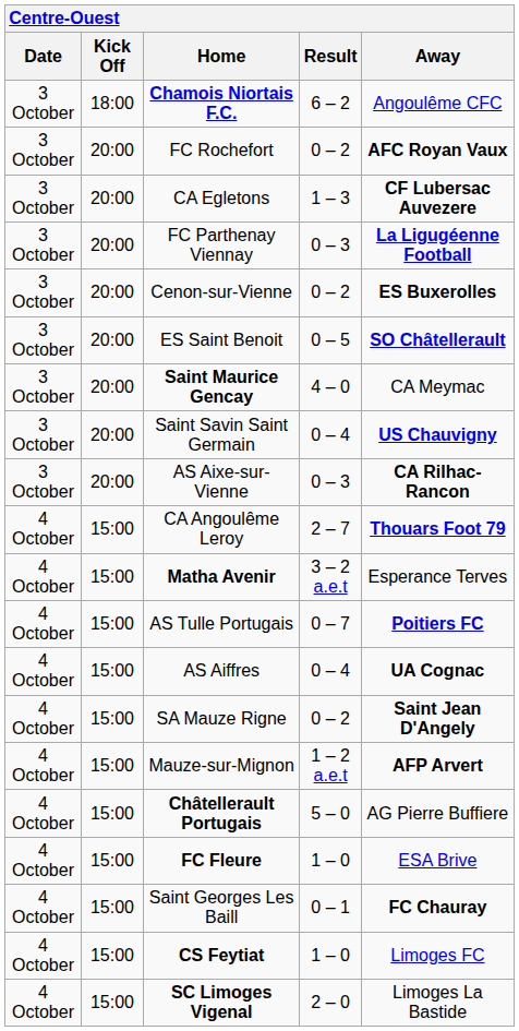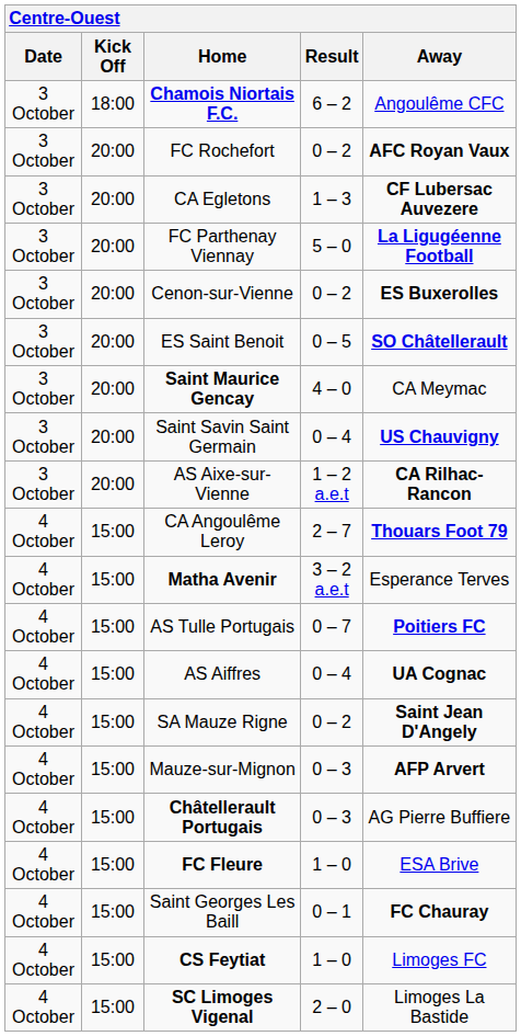FC Parthenay Viennay | Result: 0 – 3 -> 5 – 0
AS Aixe-sur-Vienne | Result: 0 – 3 -> 1 – 2 a.e.t
Mauze-sur-Mignon | Result: 1 – 2 a.e.t -> 0 – 3
Châtellerault Portugais | Result: 5 – 0 -> 0 – 3
